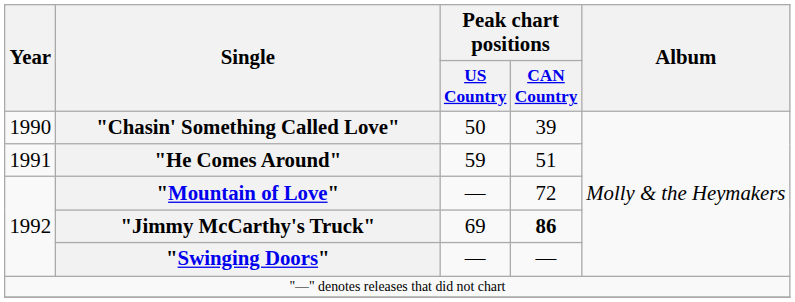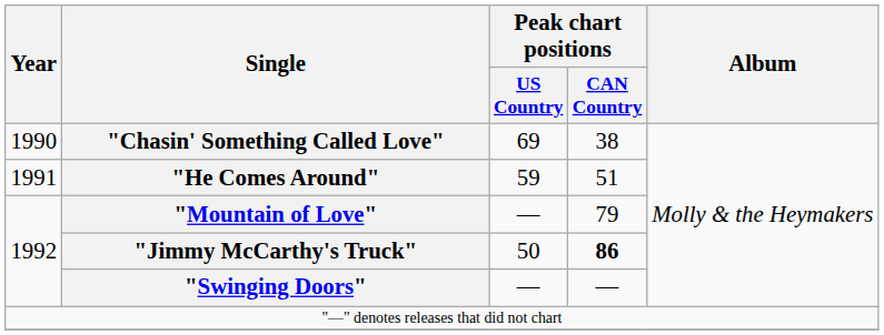"Chasin' Something Called Love" | Peak chart positions / US Country: 50 -> 69
"Chasin' Something Called Love" | Peak chart positions / CAN Country: 39 -> 38
"Mountain of Love" | Peak chart positions / CAN Country: 72 -> 79
"Jimmy McCarthy's Truck" | Peak chart positions / US Country: 69 -> 50
